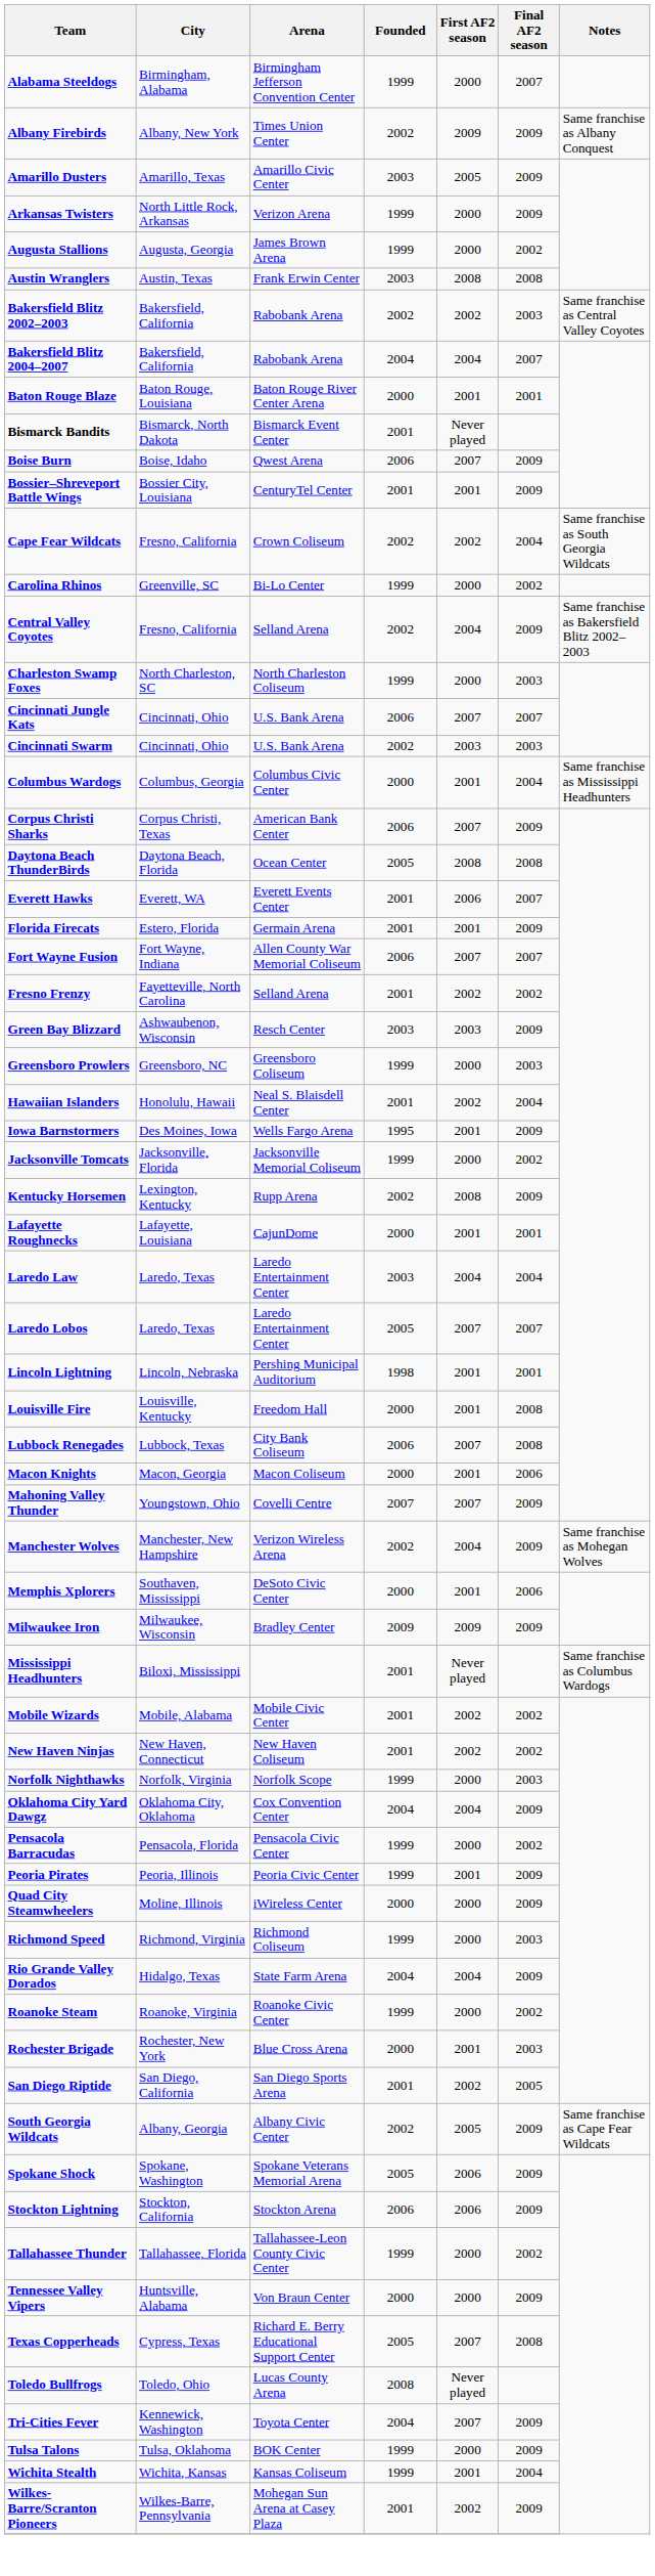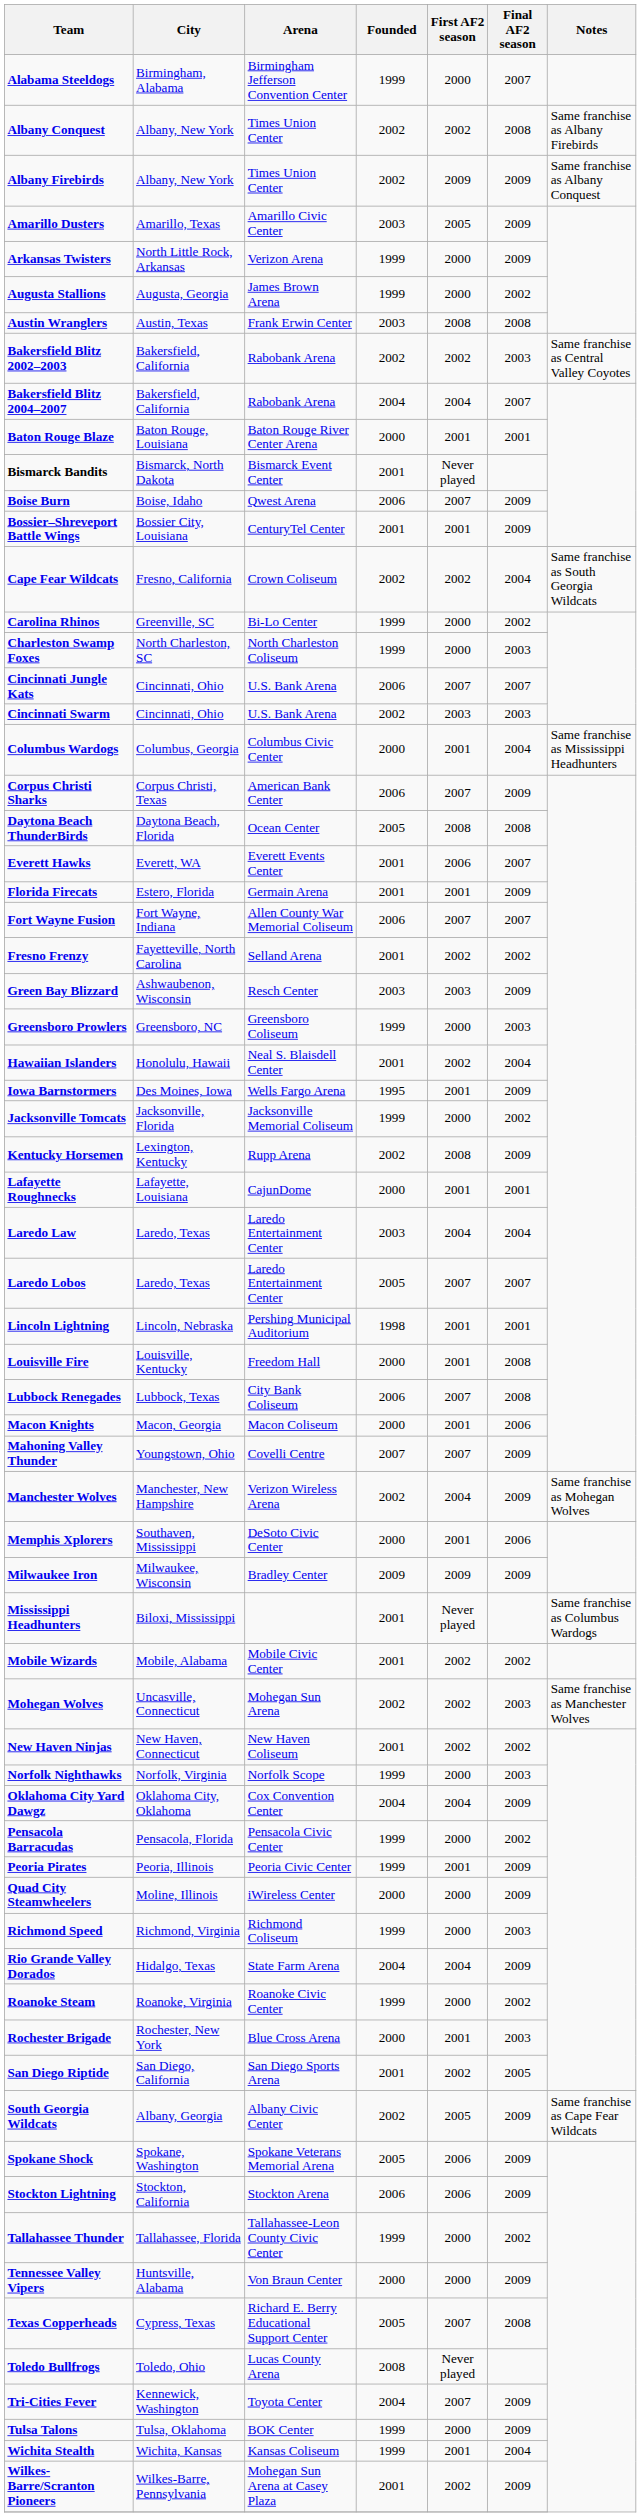+ row: Albany Conquest | Albany, New York | Times Union Center | 2002 | 2002 | 2008 | Same franchise as Albany Firebirds
- row: Central Valley Coyotes | Fresno, California | Selland Arena | 2002 | 2004 | 2009 | Same franchise as Bakersfield Blitz 2002–2003
+ row: Mohegan Wolves | Uncasville, Connecticut | Mohegan Sun Arena | 2002 | 2002 | 2003 | Same franchise as Manchester Wolves
